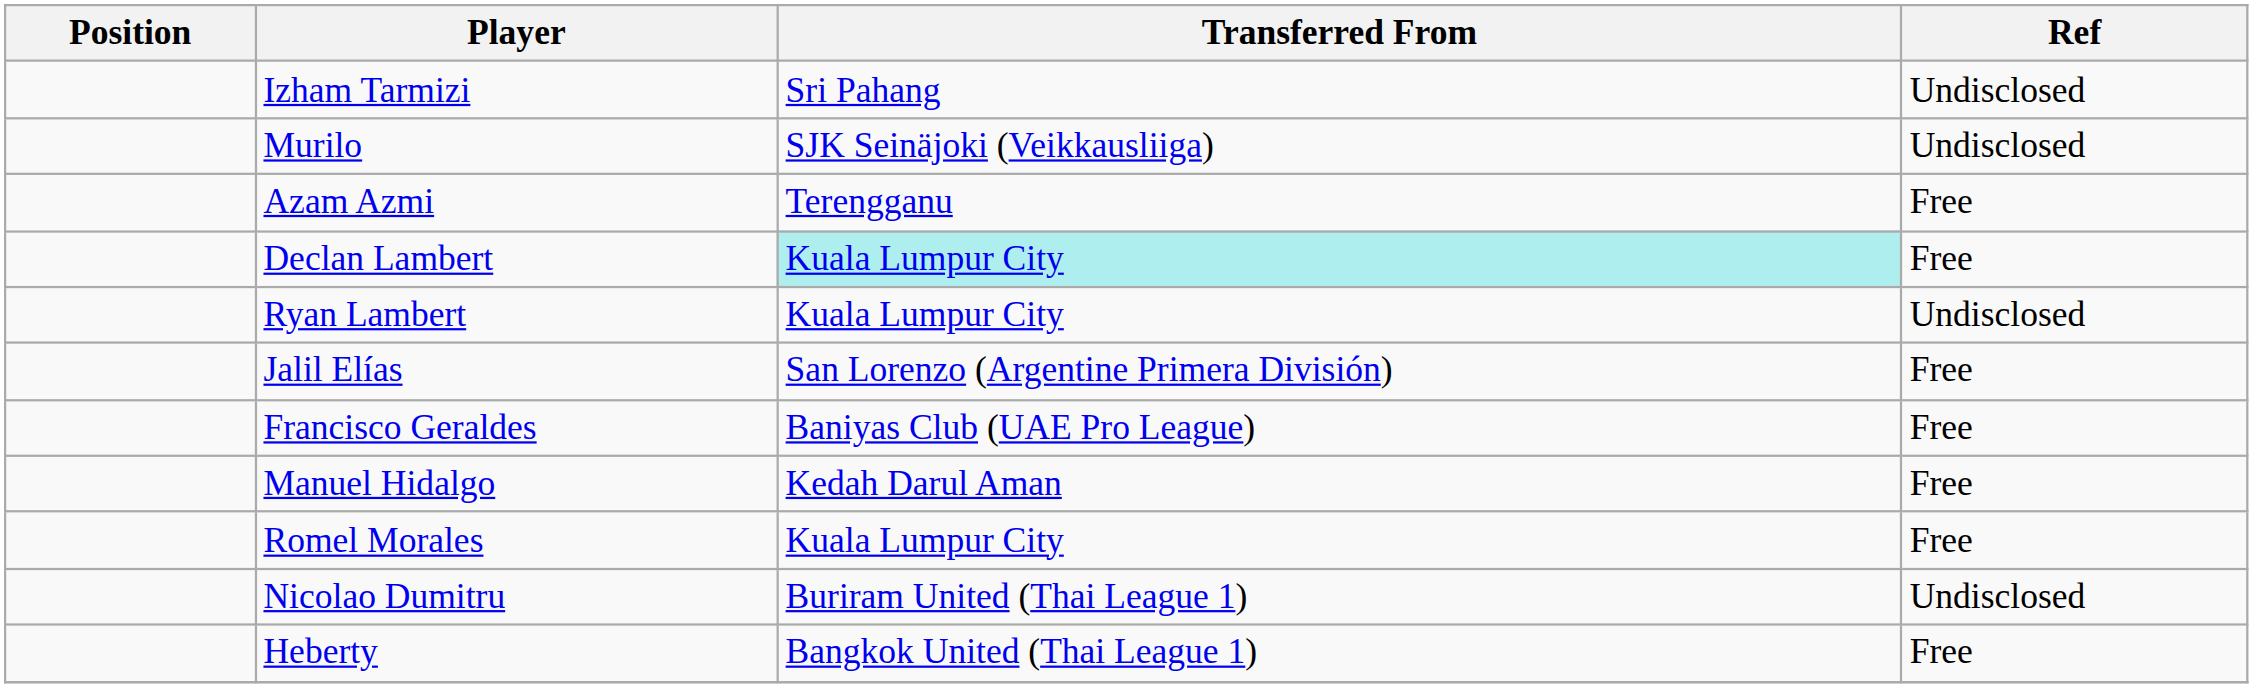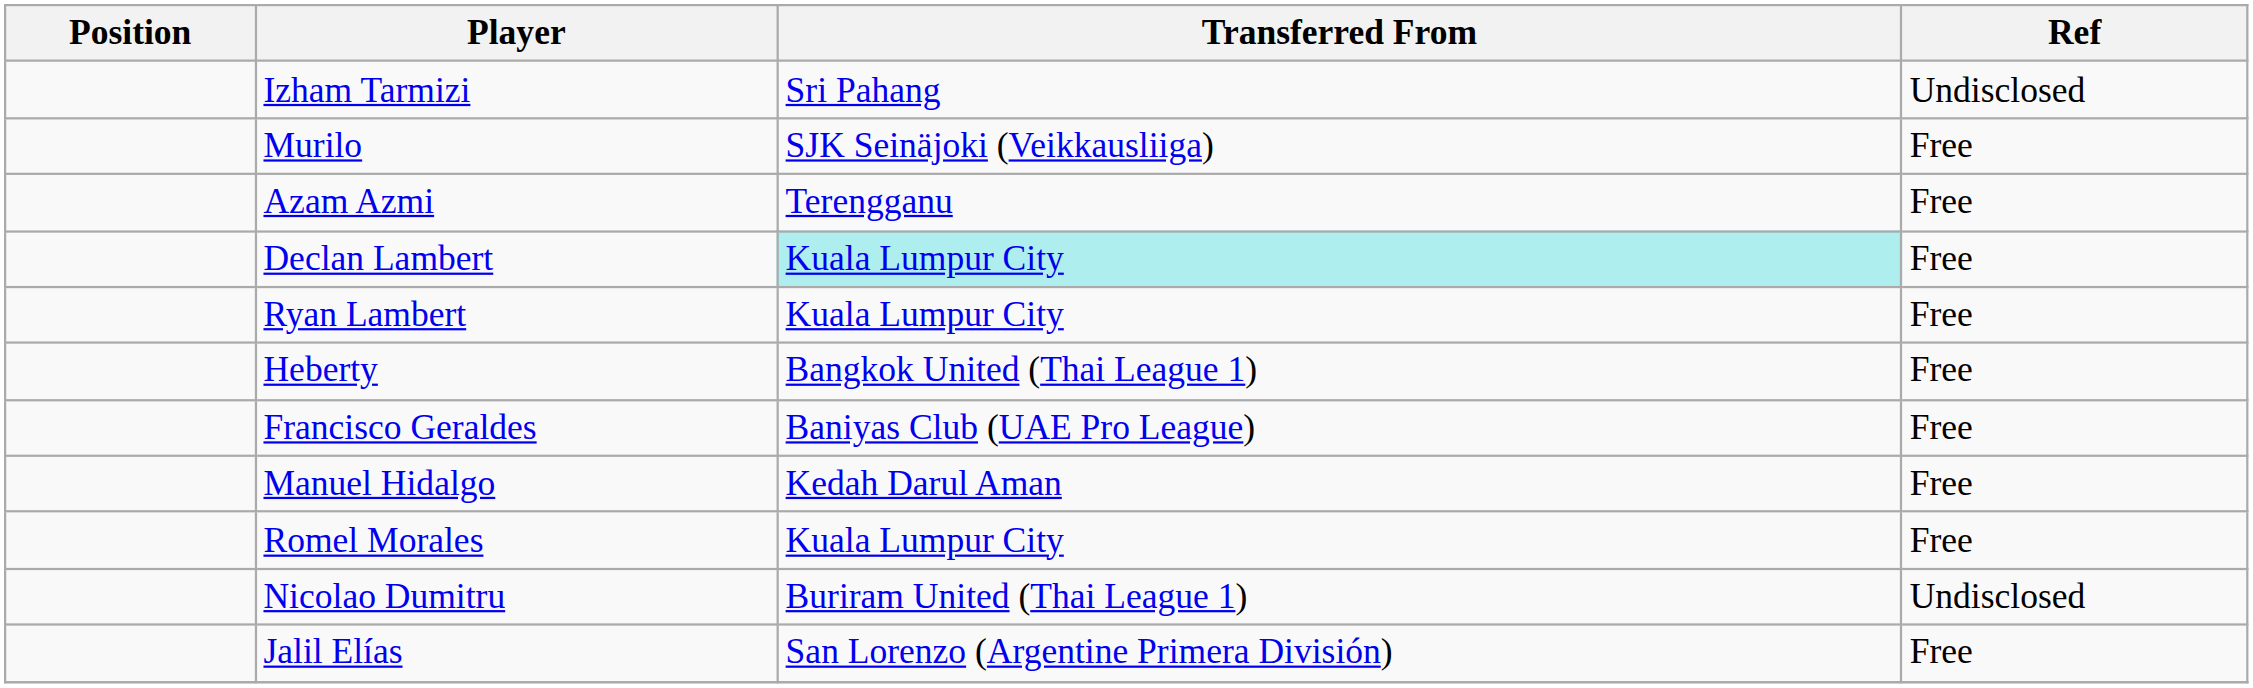Murilo | Ref: Undisclosed -> Free
Ryan Lambert | Ref: Undisclosed -> Free
rows swapped: Jalil Elías <-> Heberty
